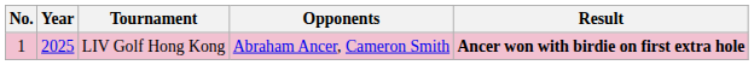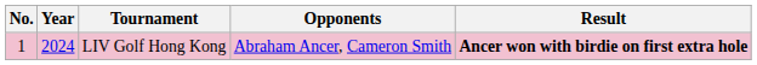LIV Golf Hong Kong | Year: 2025 -> 2024
